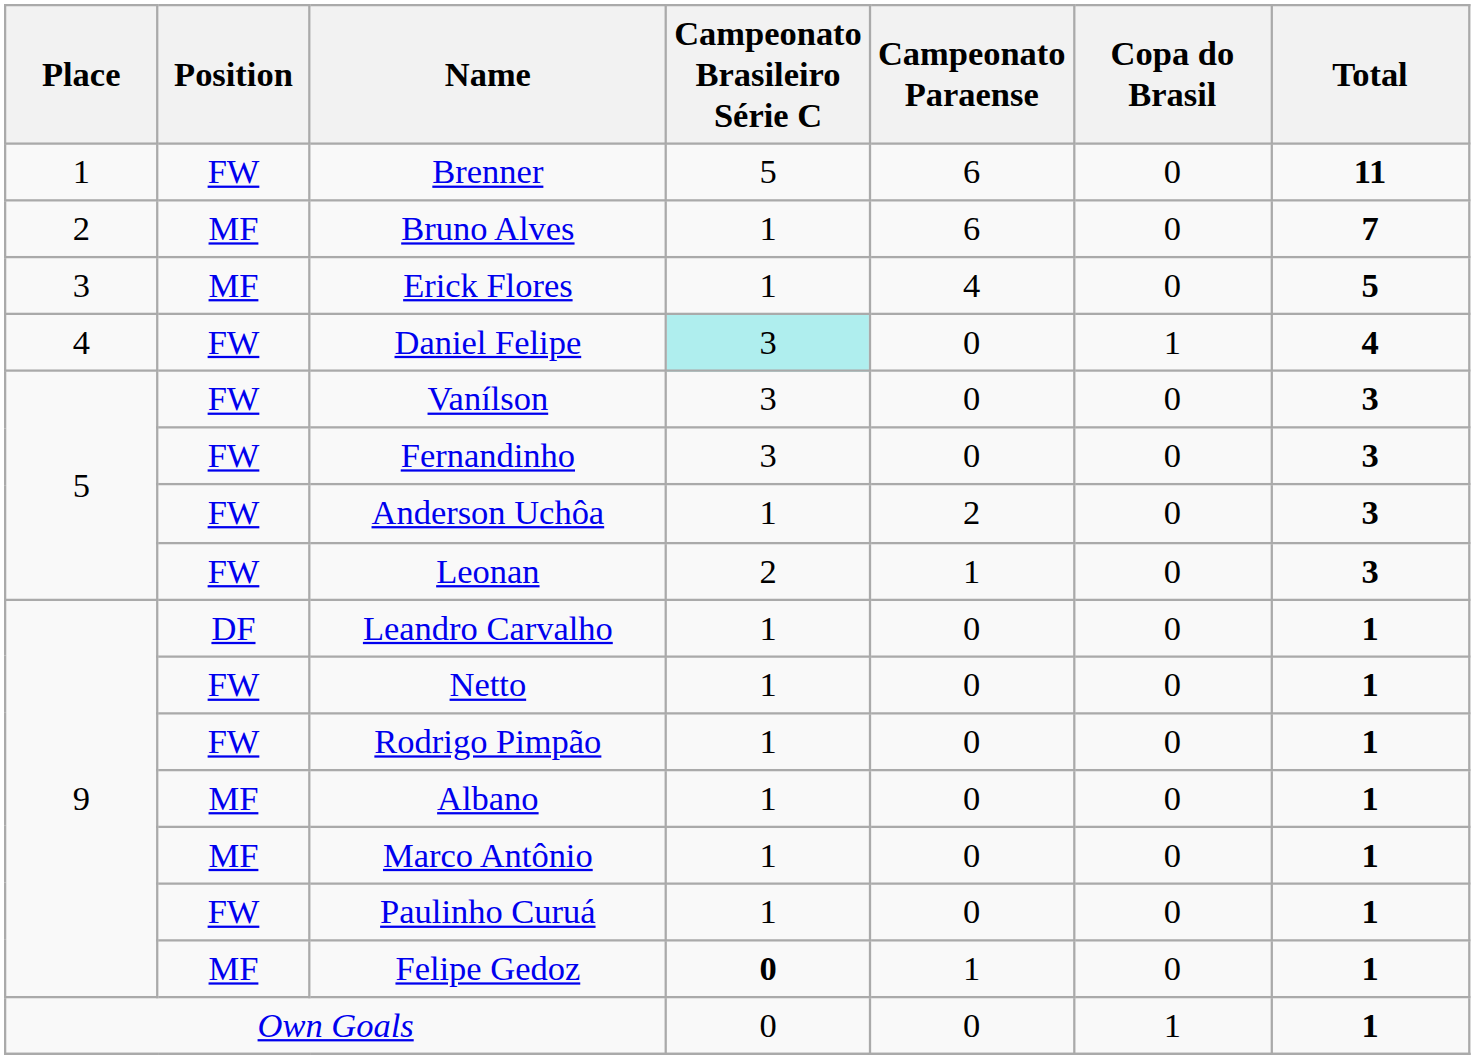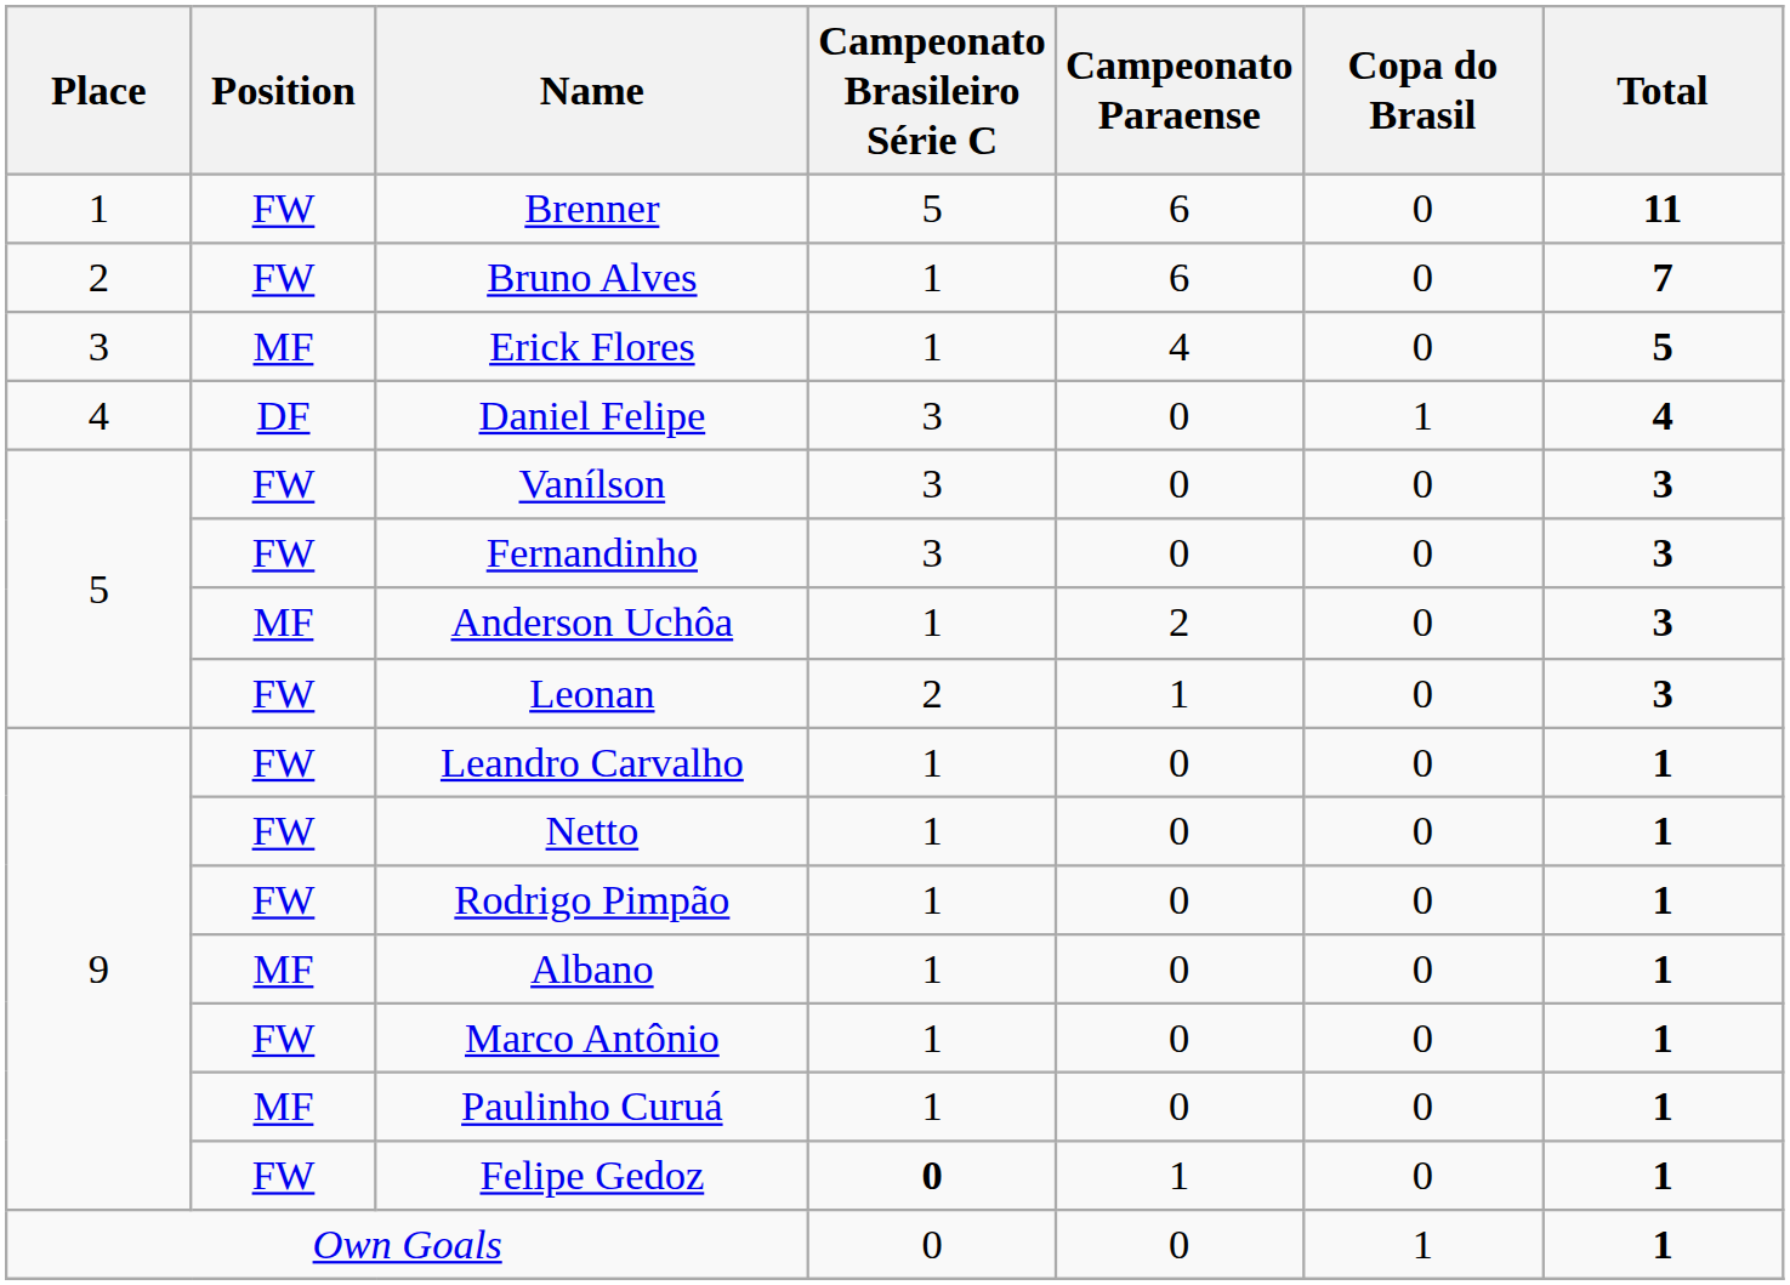Bruno Alves | Position: MF -> FW
Daniel Felipe | Position: FW -> DF
Daniel Felipe | Campeonato Brasileiro Série C: paleturquoise background -> no background
Anderson Uchôa | Position: FW -> MF
Leandro Carvalho | Position: DF -> FW
Marco Antônio | Position: MF -> FW
Paulinho Curuá | Position: FW -> MF
Felipe Gedoz | Position: MF -> FW
